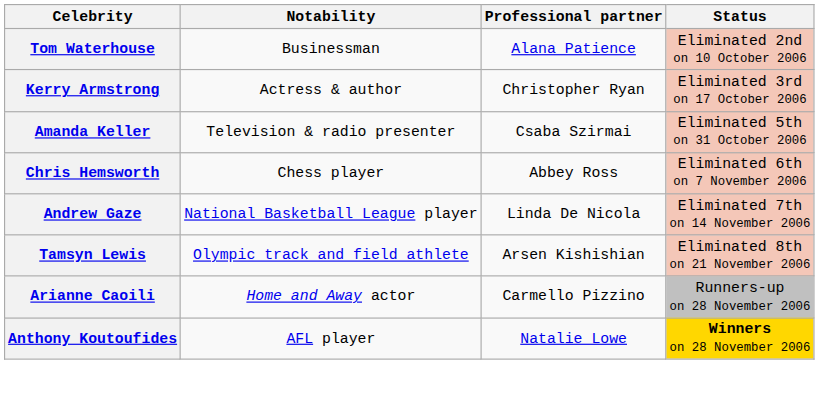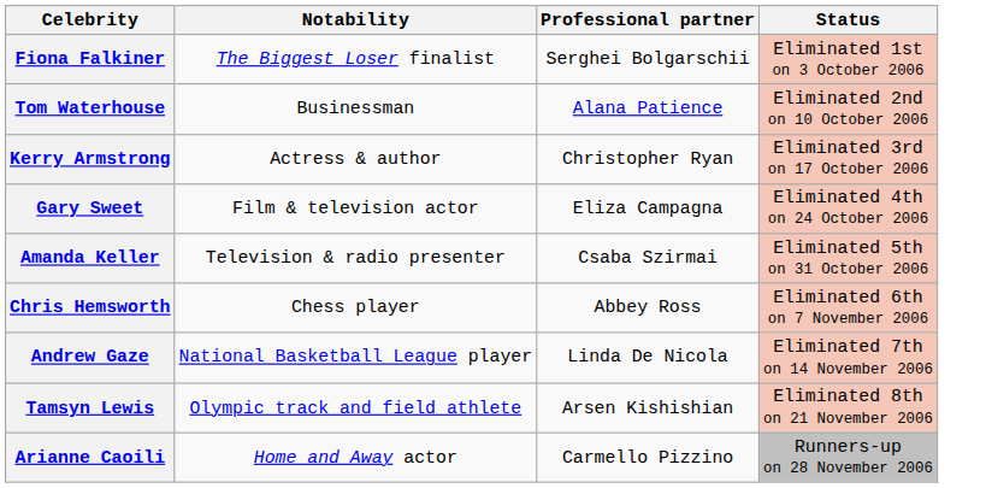+ row: Fiona Falkiner | The Biggest Loser finalist | Serghei Bolgarschii | Eliminated 1st on 3 October 2006
+ row: Gary Sweet | Film & television actor | Eliza Campagna | Eliminated 4th on 24 October 2006
- row: Anthony Koutoufides | AFL player | Natalie Lowe | Winners on 28 November 2006
